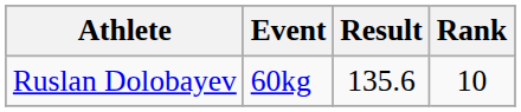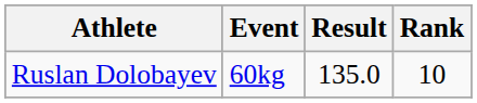Ruslan Dolobayev | Result: 135.6 -> 135.0
